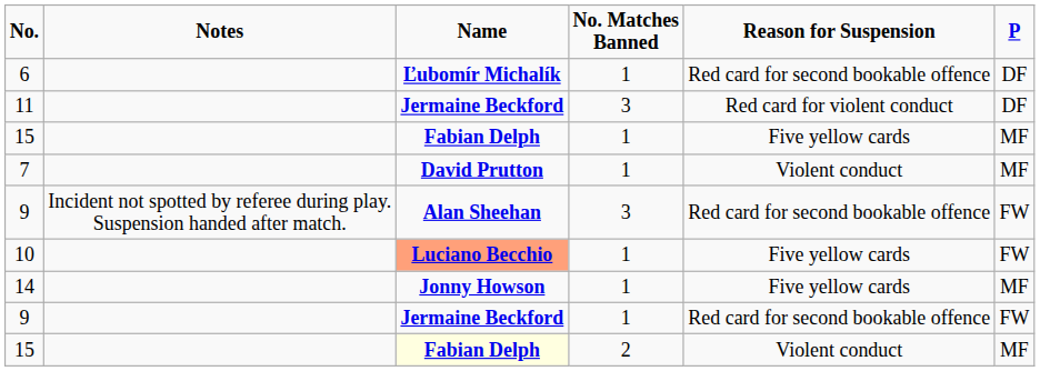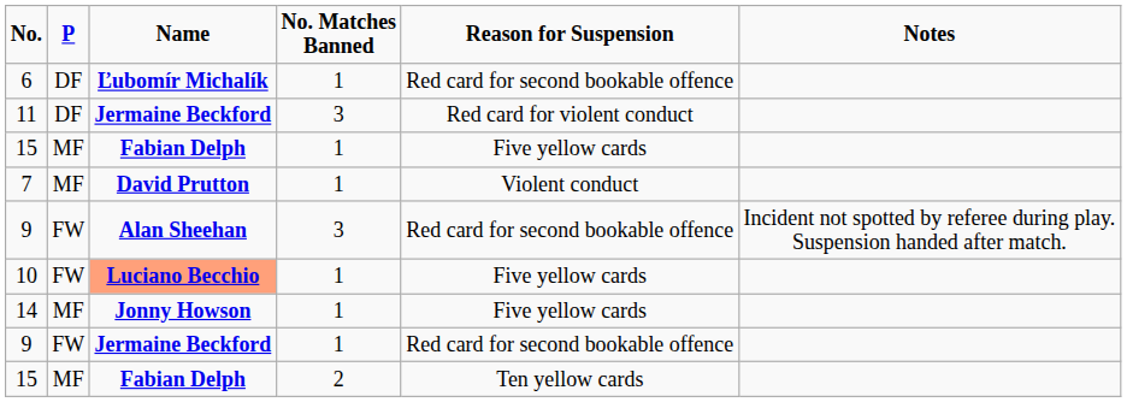columns swapped: P <-> Notes
15 / 2 | Name: lightyellow background -> no background
15 / 2 | Reason for Suspension: Violent conduct -> Ten yellow cards
